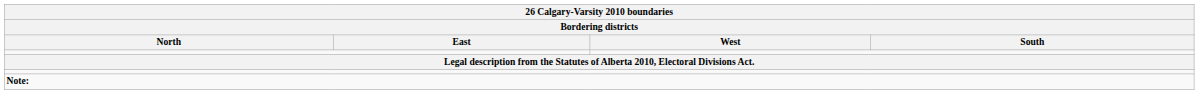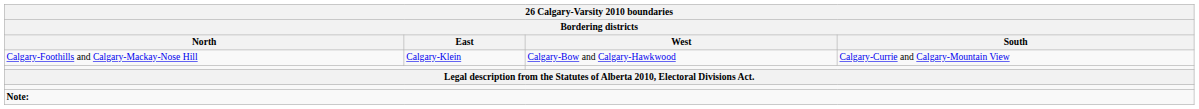+ row: Calgary-Foothills and Calgary-Mackay-Nose Hill | Calgary-Klein | Calgary-Bow and Calgary-Hawkwood | Calgary-Currie and Calgary-Mountain View
